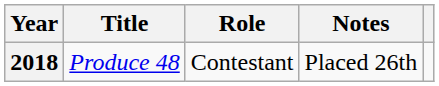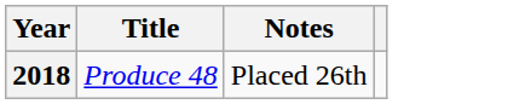- column: Role | Contestant
